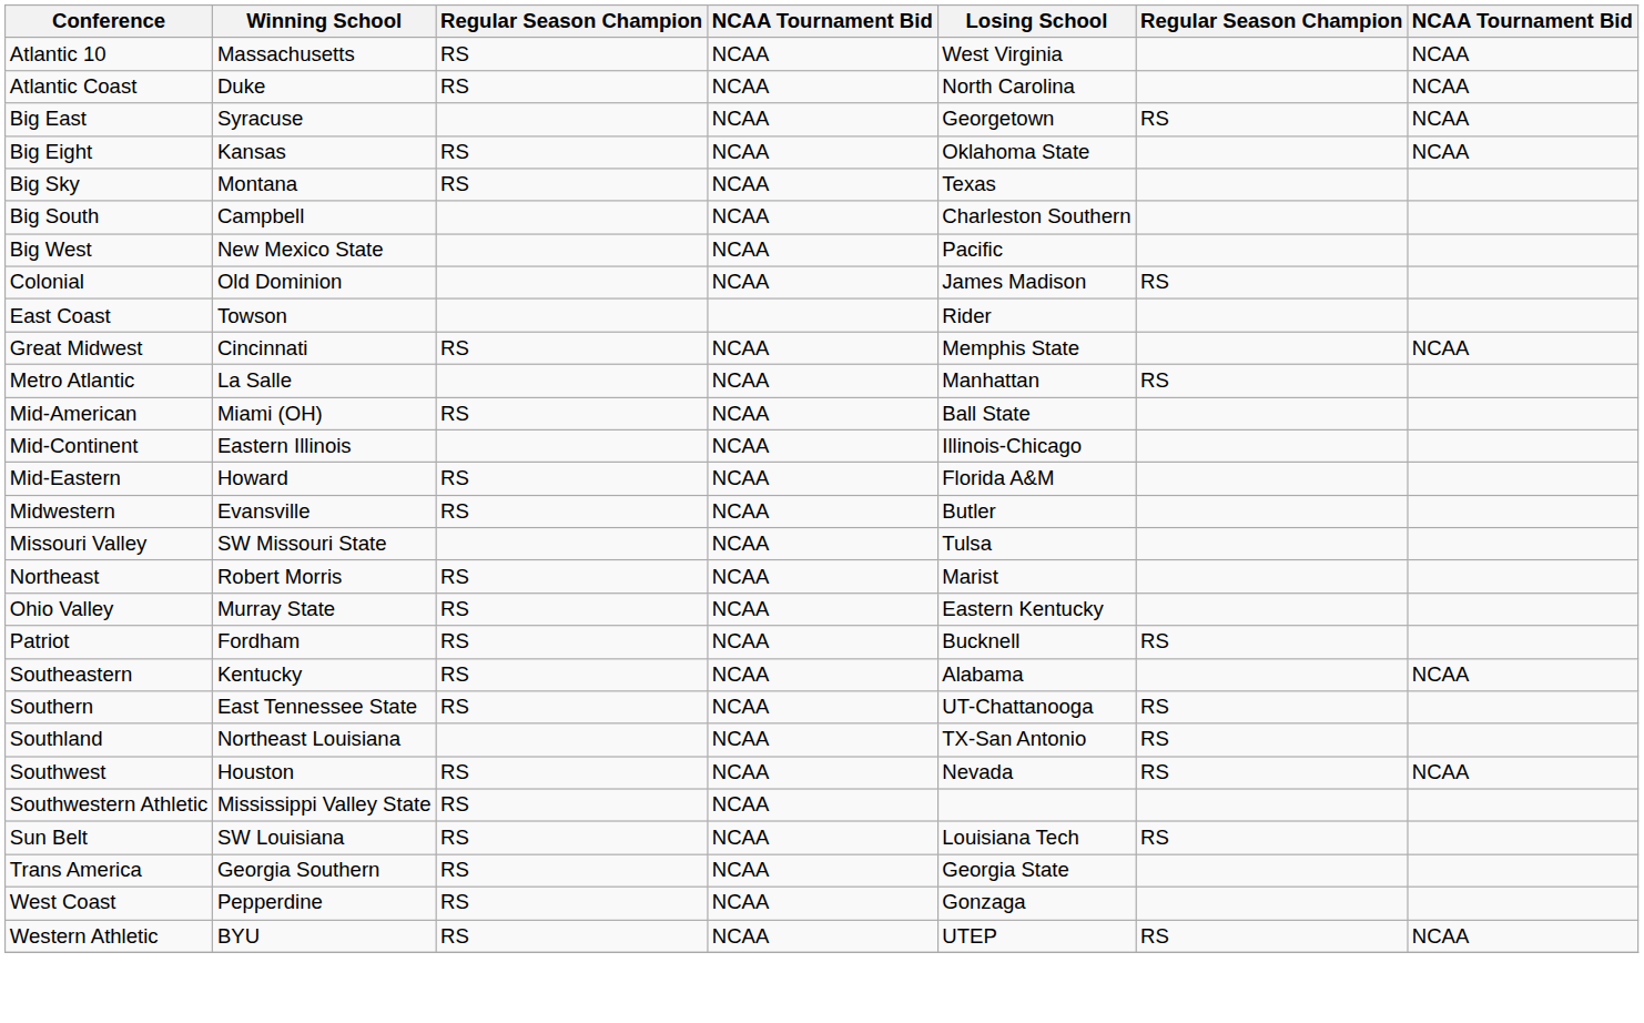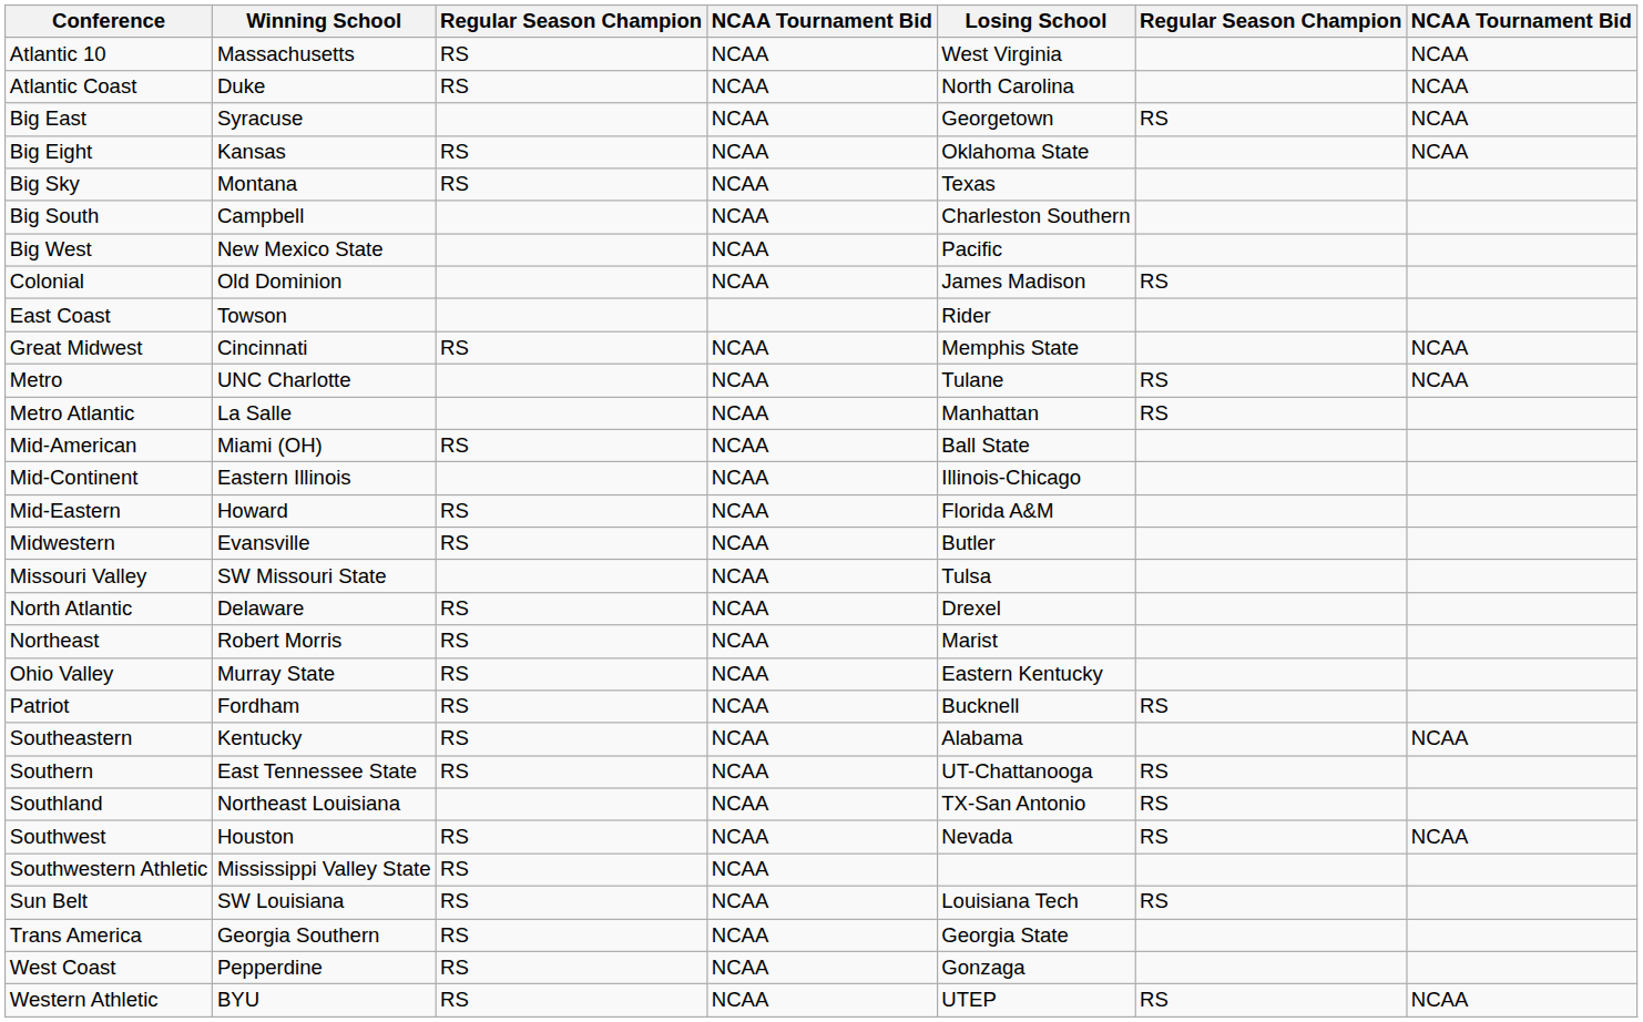+ row: Metro | UNC Charlotte | NCAA | Tulane | RS | NCAA
+ row: North Atlantic | Delaware | RS | NCAA | Drexel
